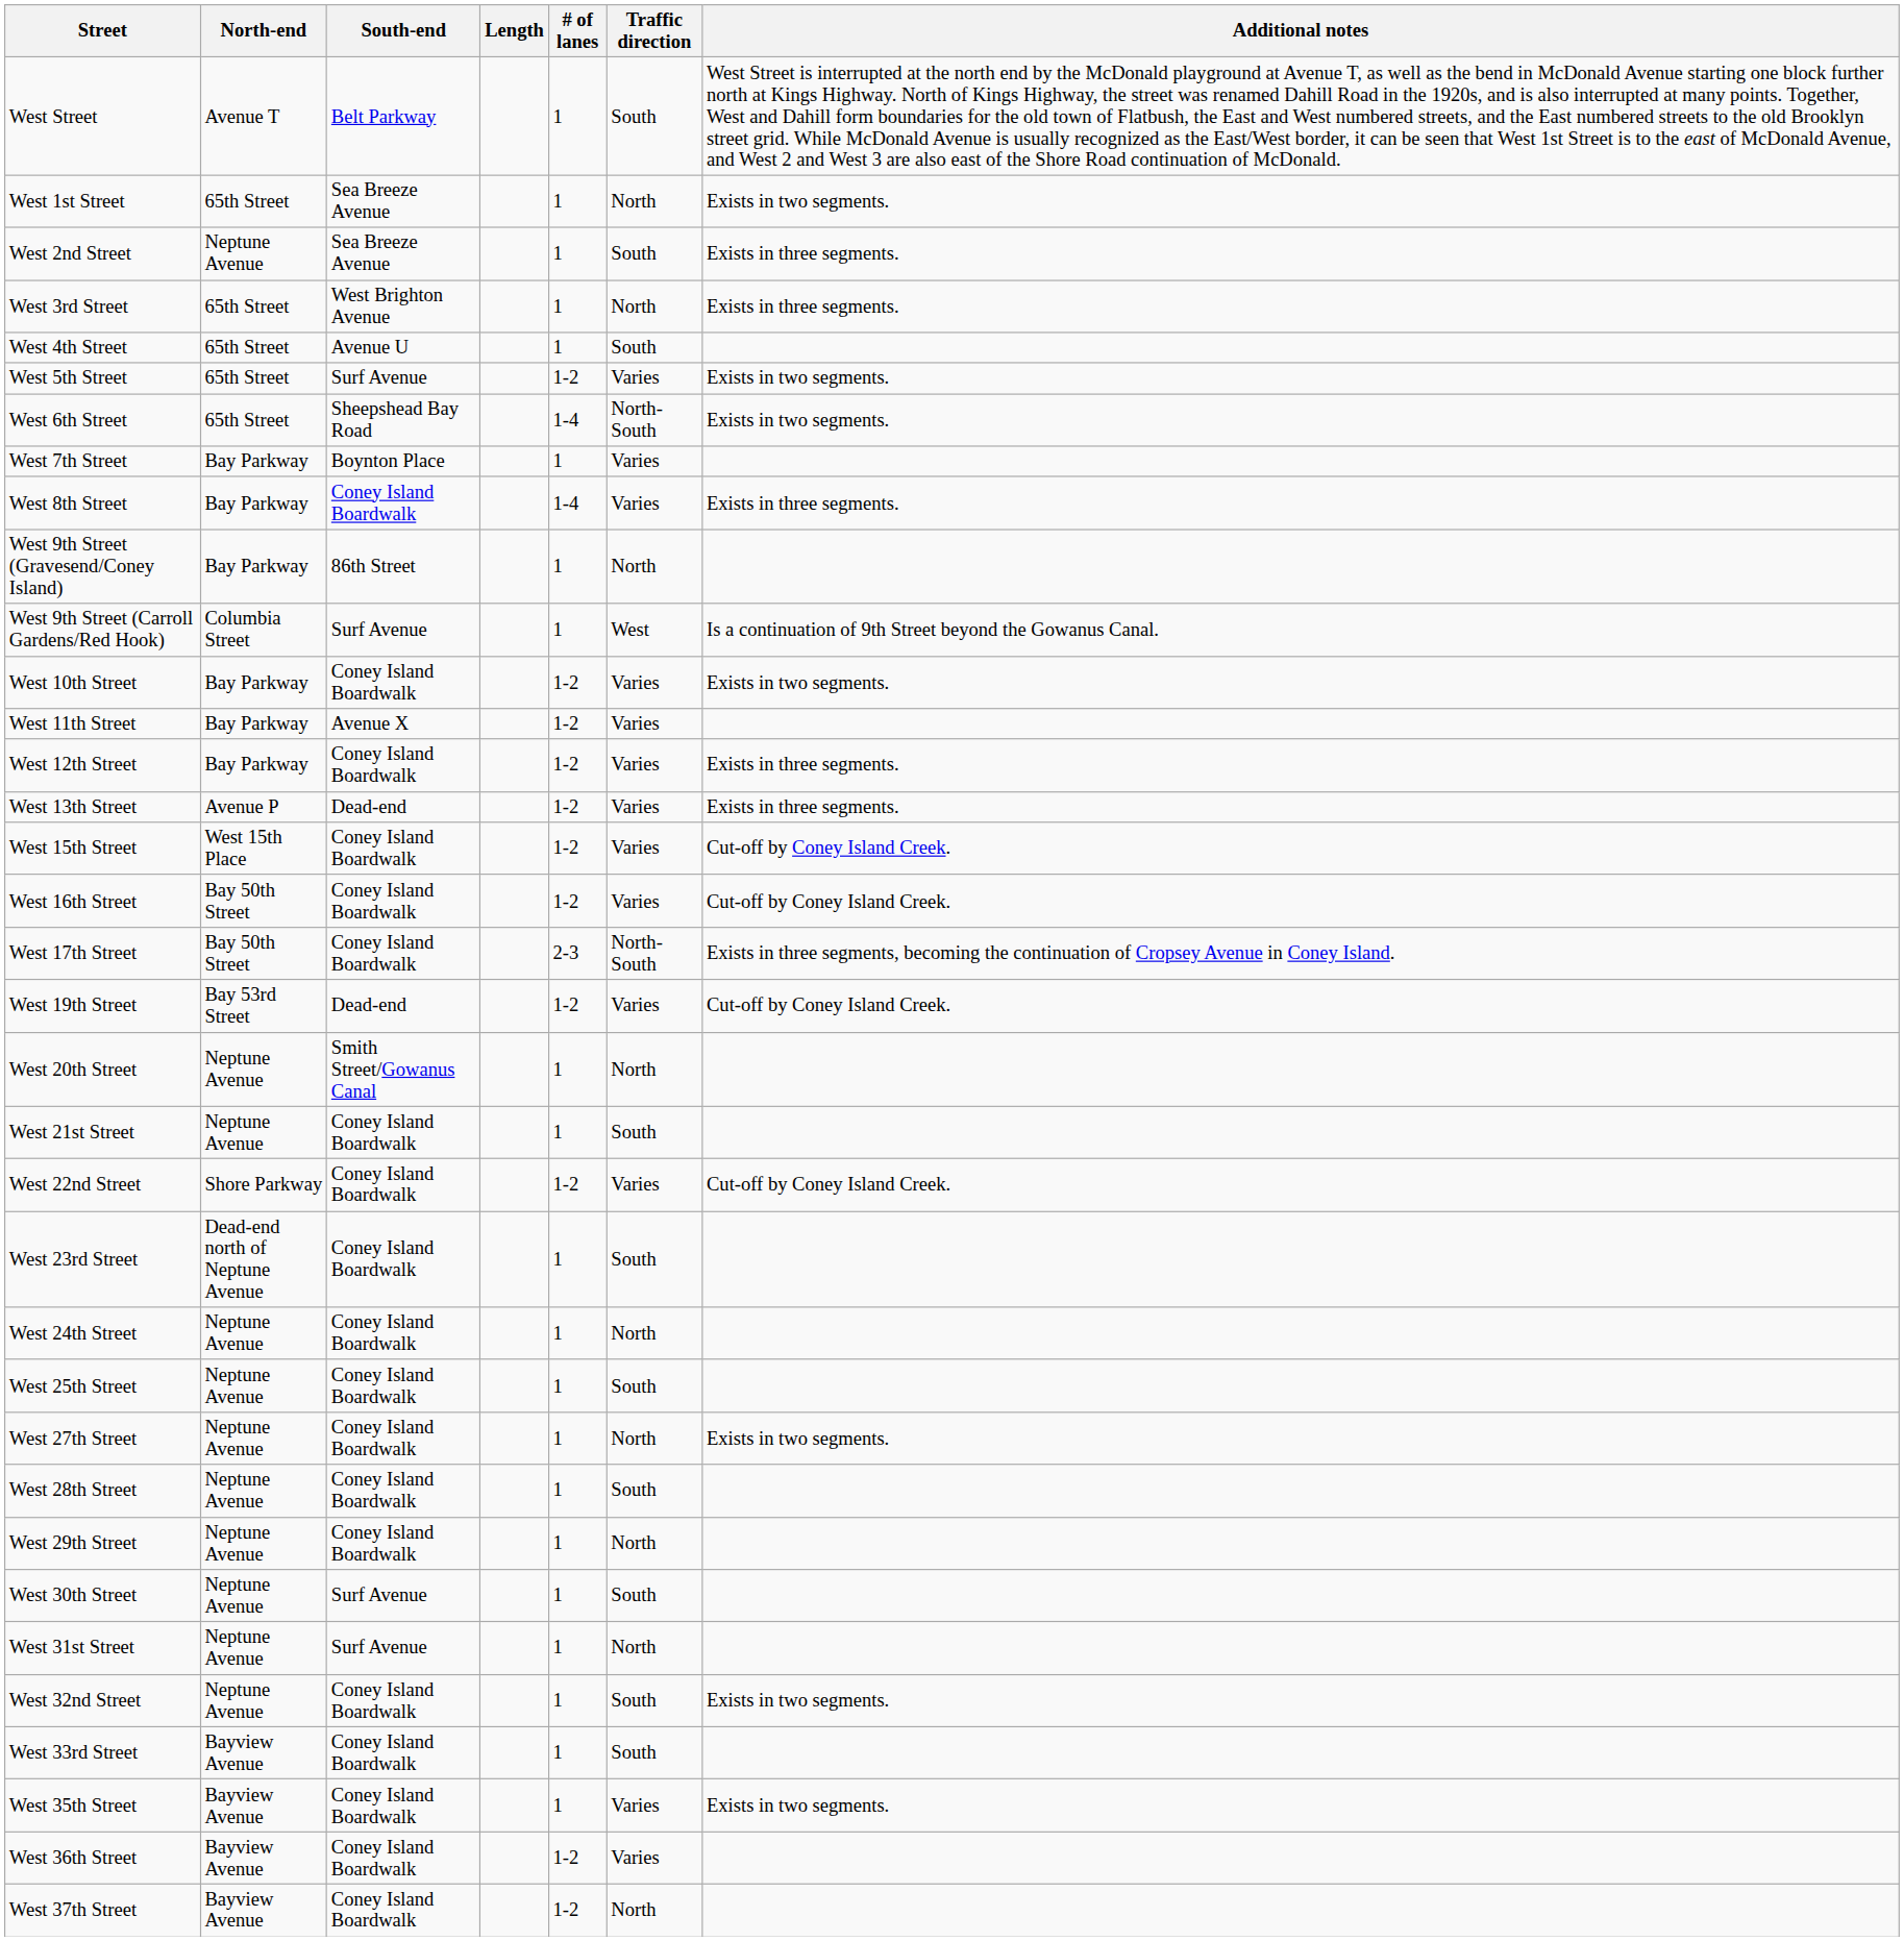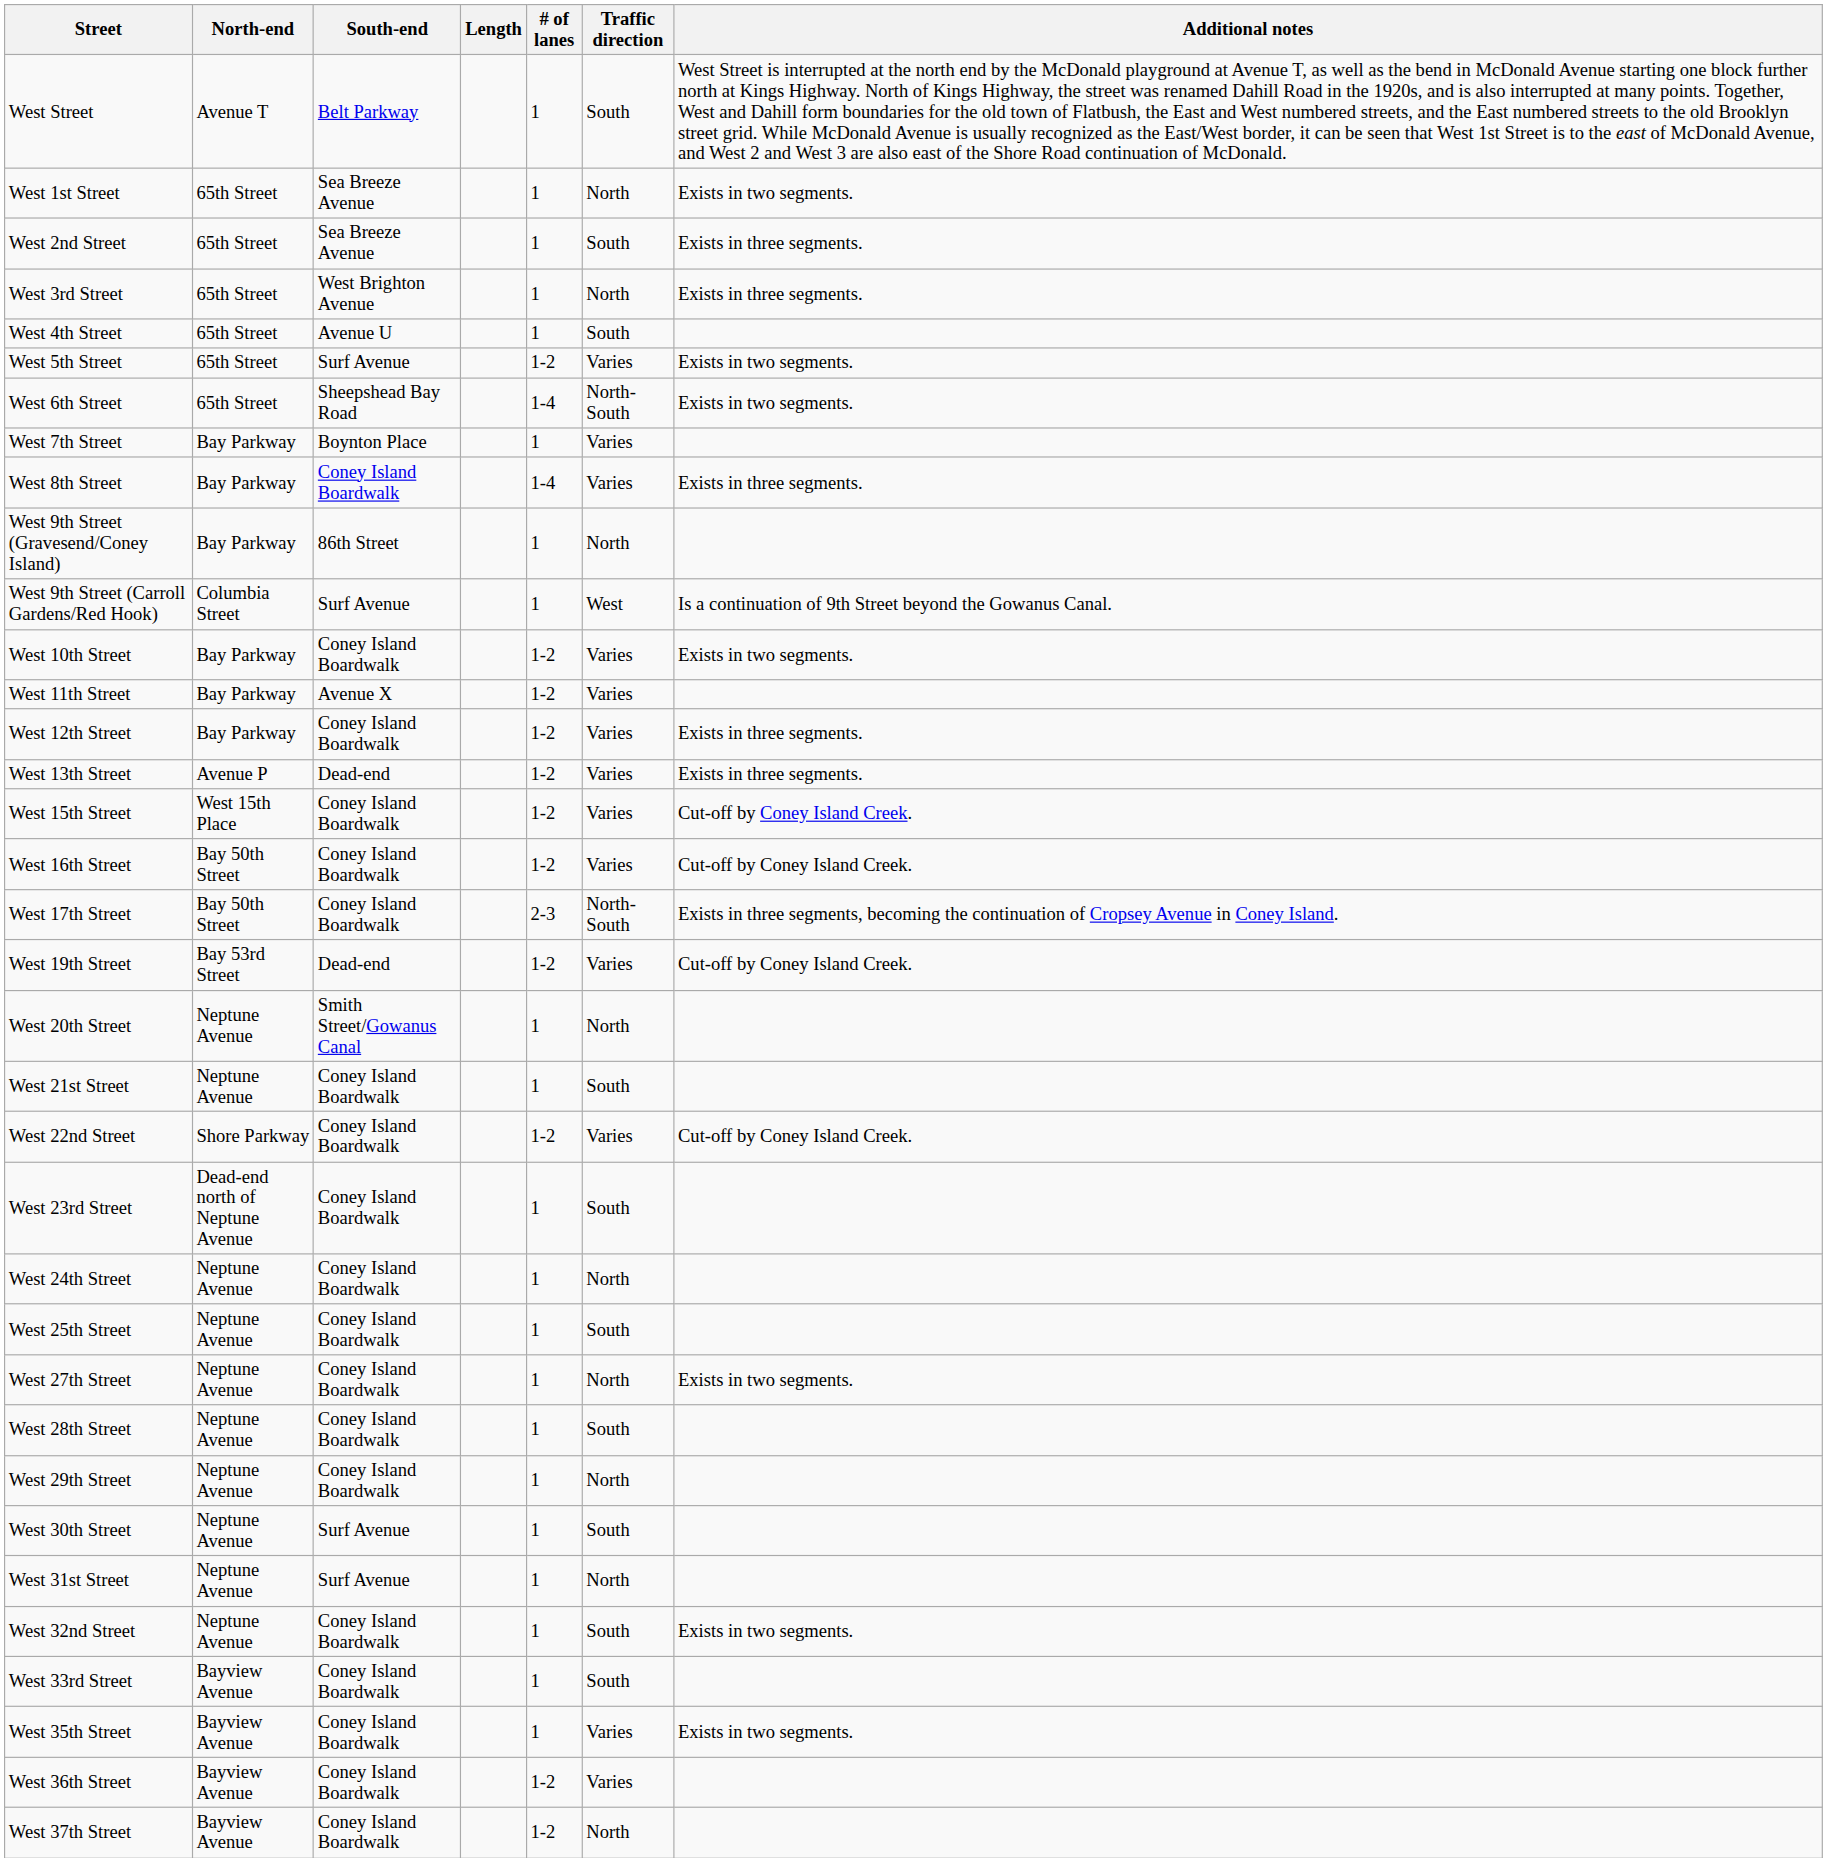West 2nd Street | North-end: Neptune Avenue -> 65th Street
